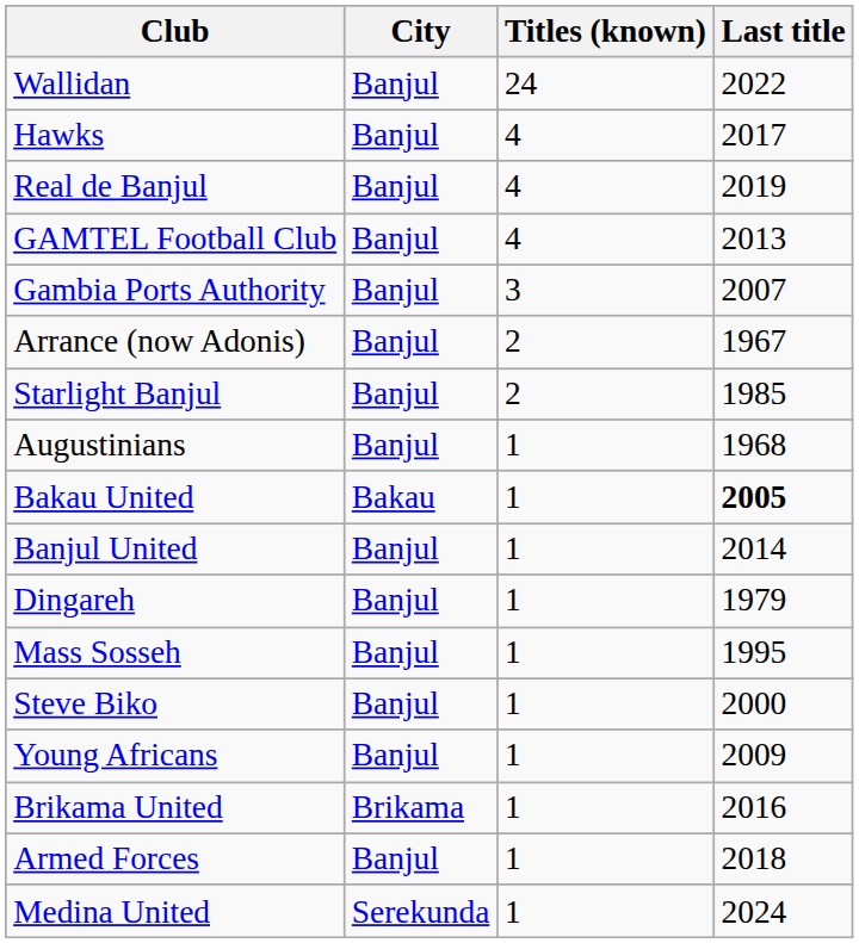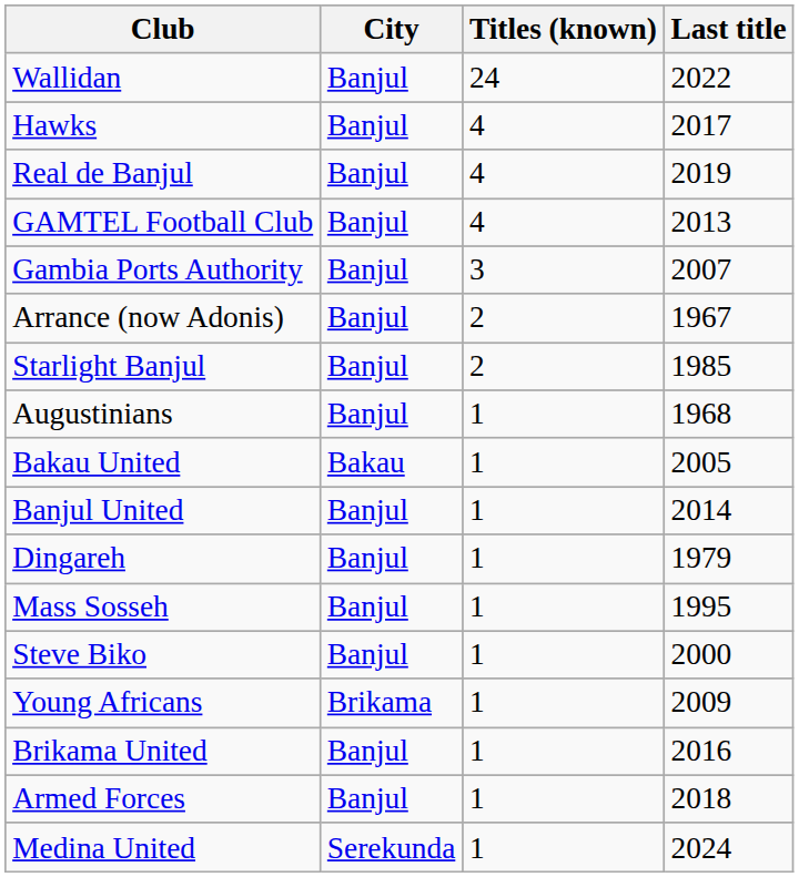Bakau United | Last title: bold -> normal
Young Africans | City: Banjul -> Brikama
Brikama United | City: Brikama -> Banjul
